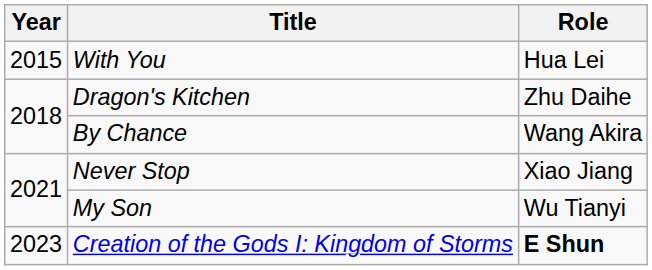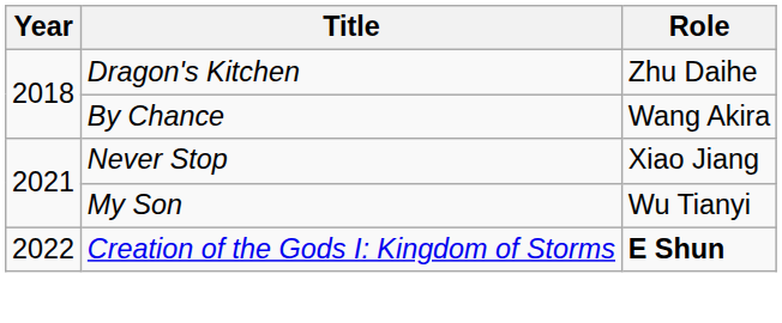- row: 2015 | With You | Hua Lei
Creation of the Gods I: Kingdom of Storms | Year: 2023 -> 2022
